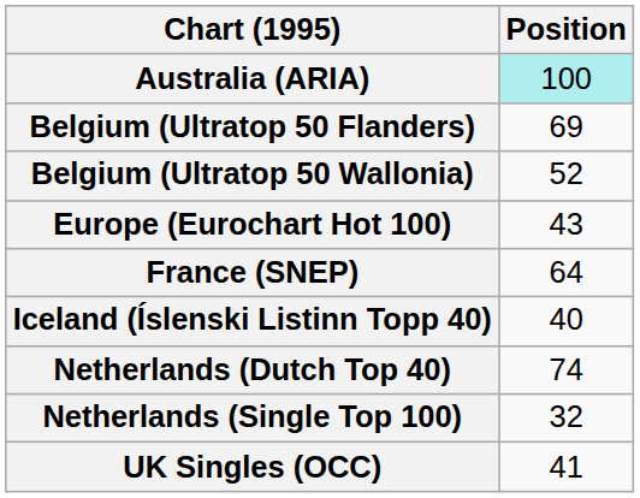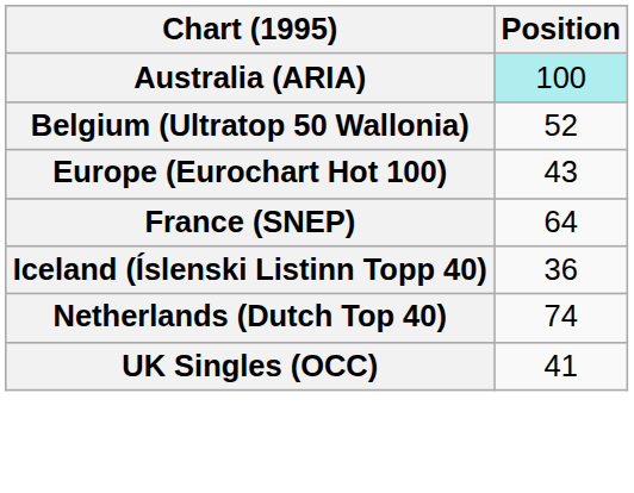- row: Belgium (Ultratop 50 Flanders) | 69
Iceland (Íslenski Listinn Topp 40) | Position: 40 -> 36
- row: Netherlands (Single Top 100) | 32
